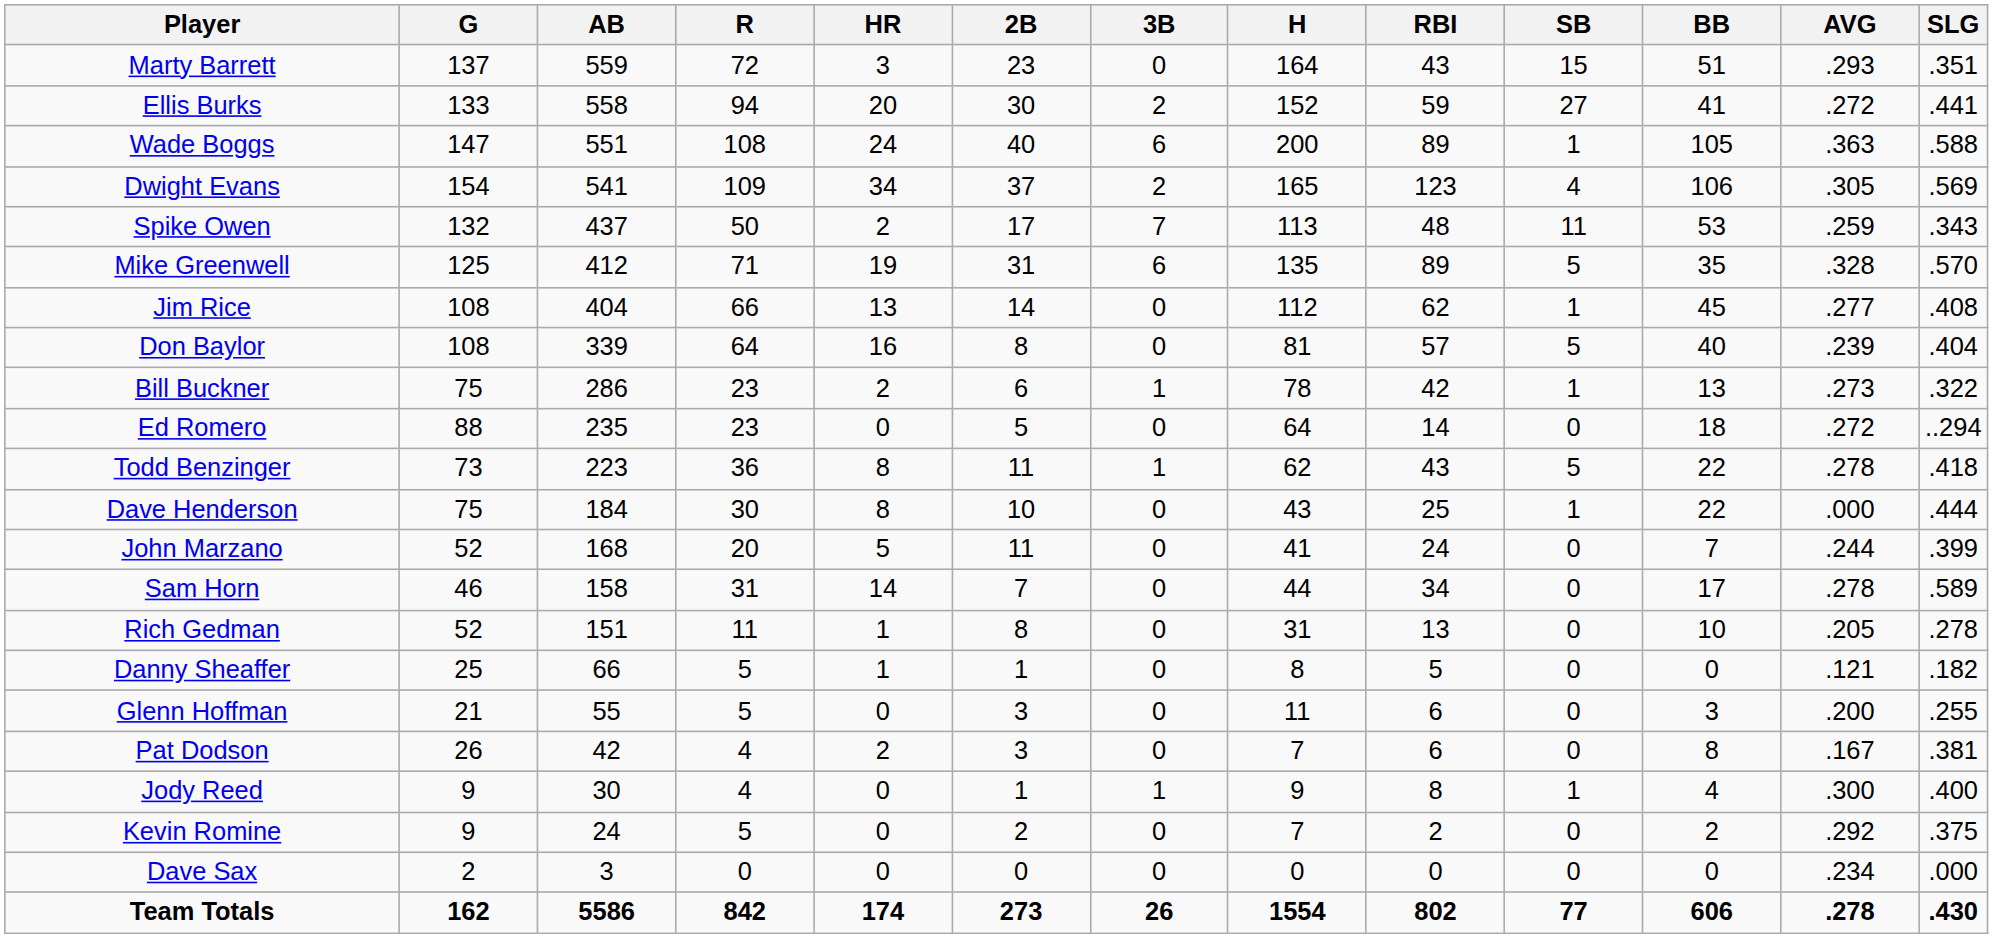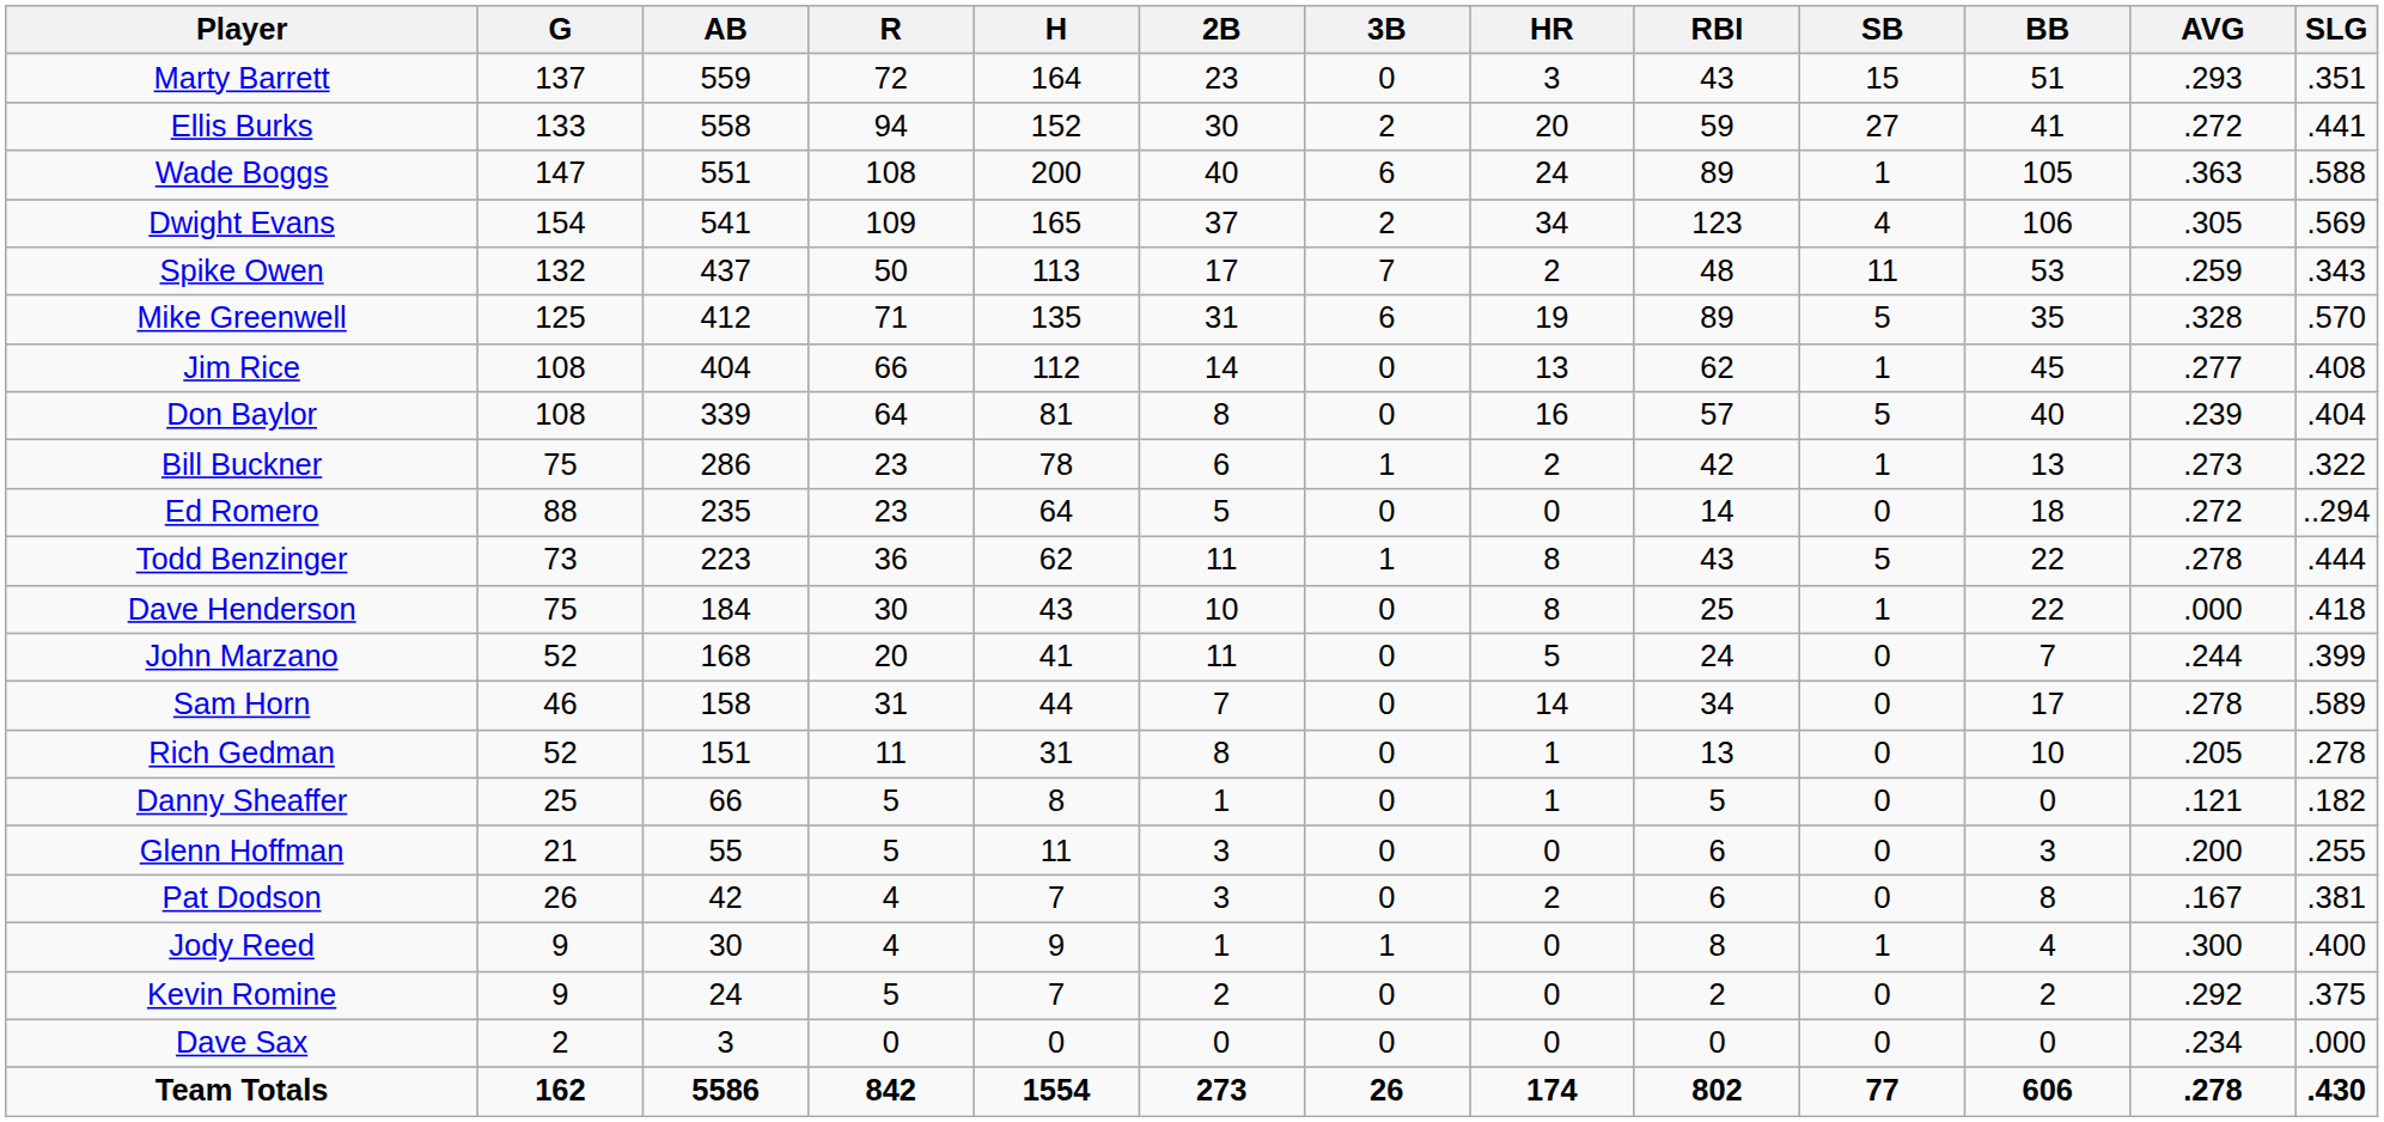columns swapped: H <-> HR
Todd Benzinger | SLG: .418 -> .444
Dave Henderson | SLG: .444 -> .418
